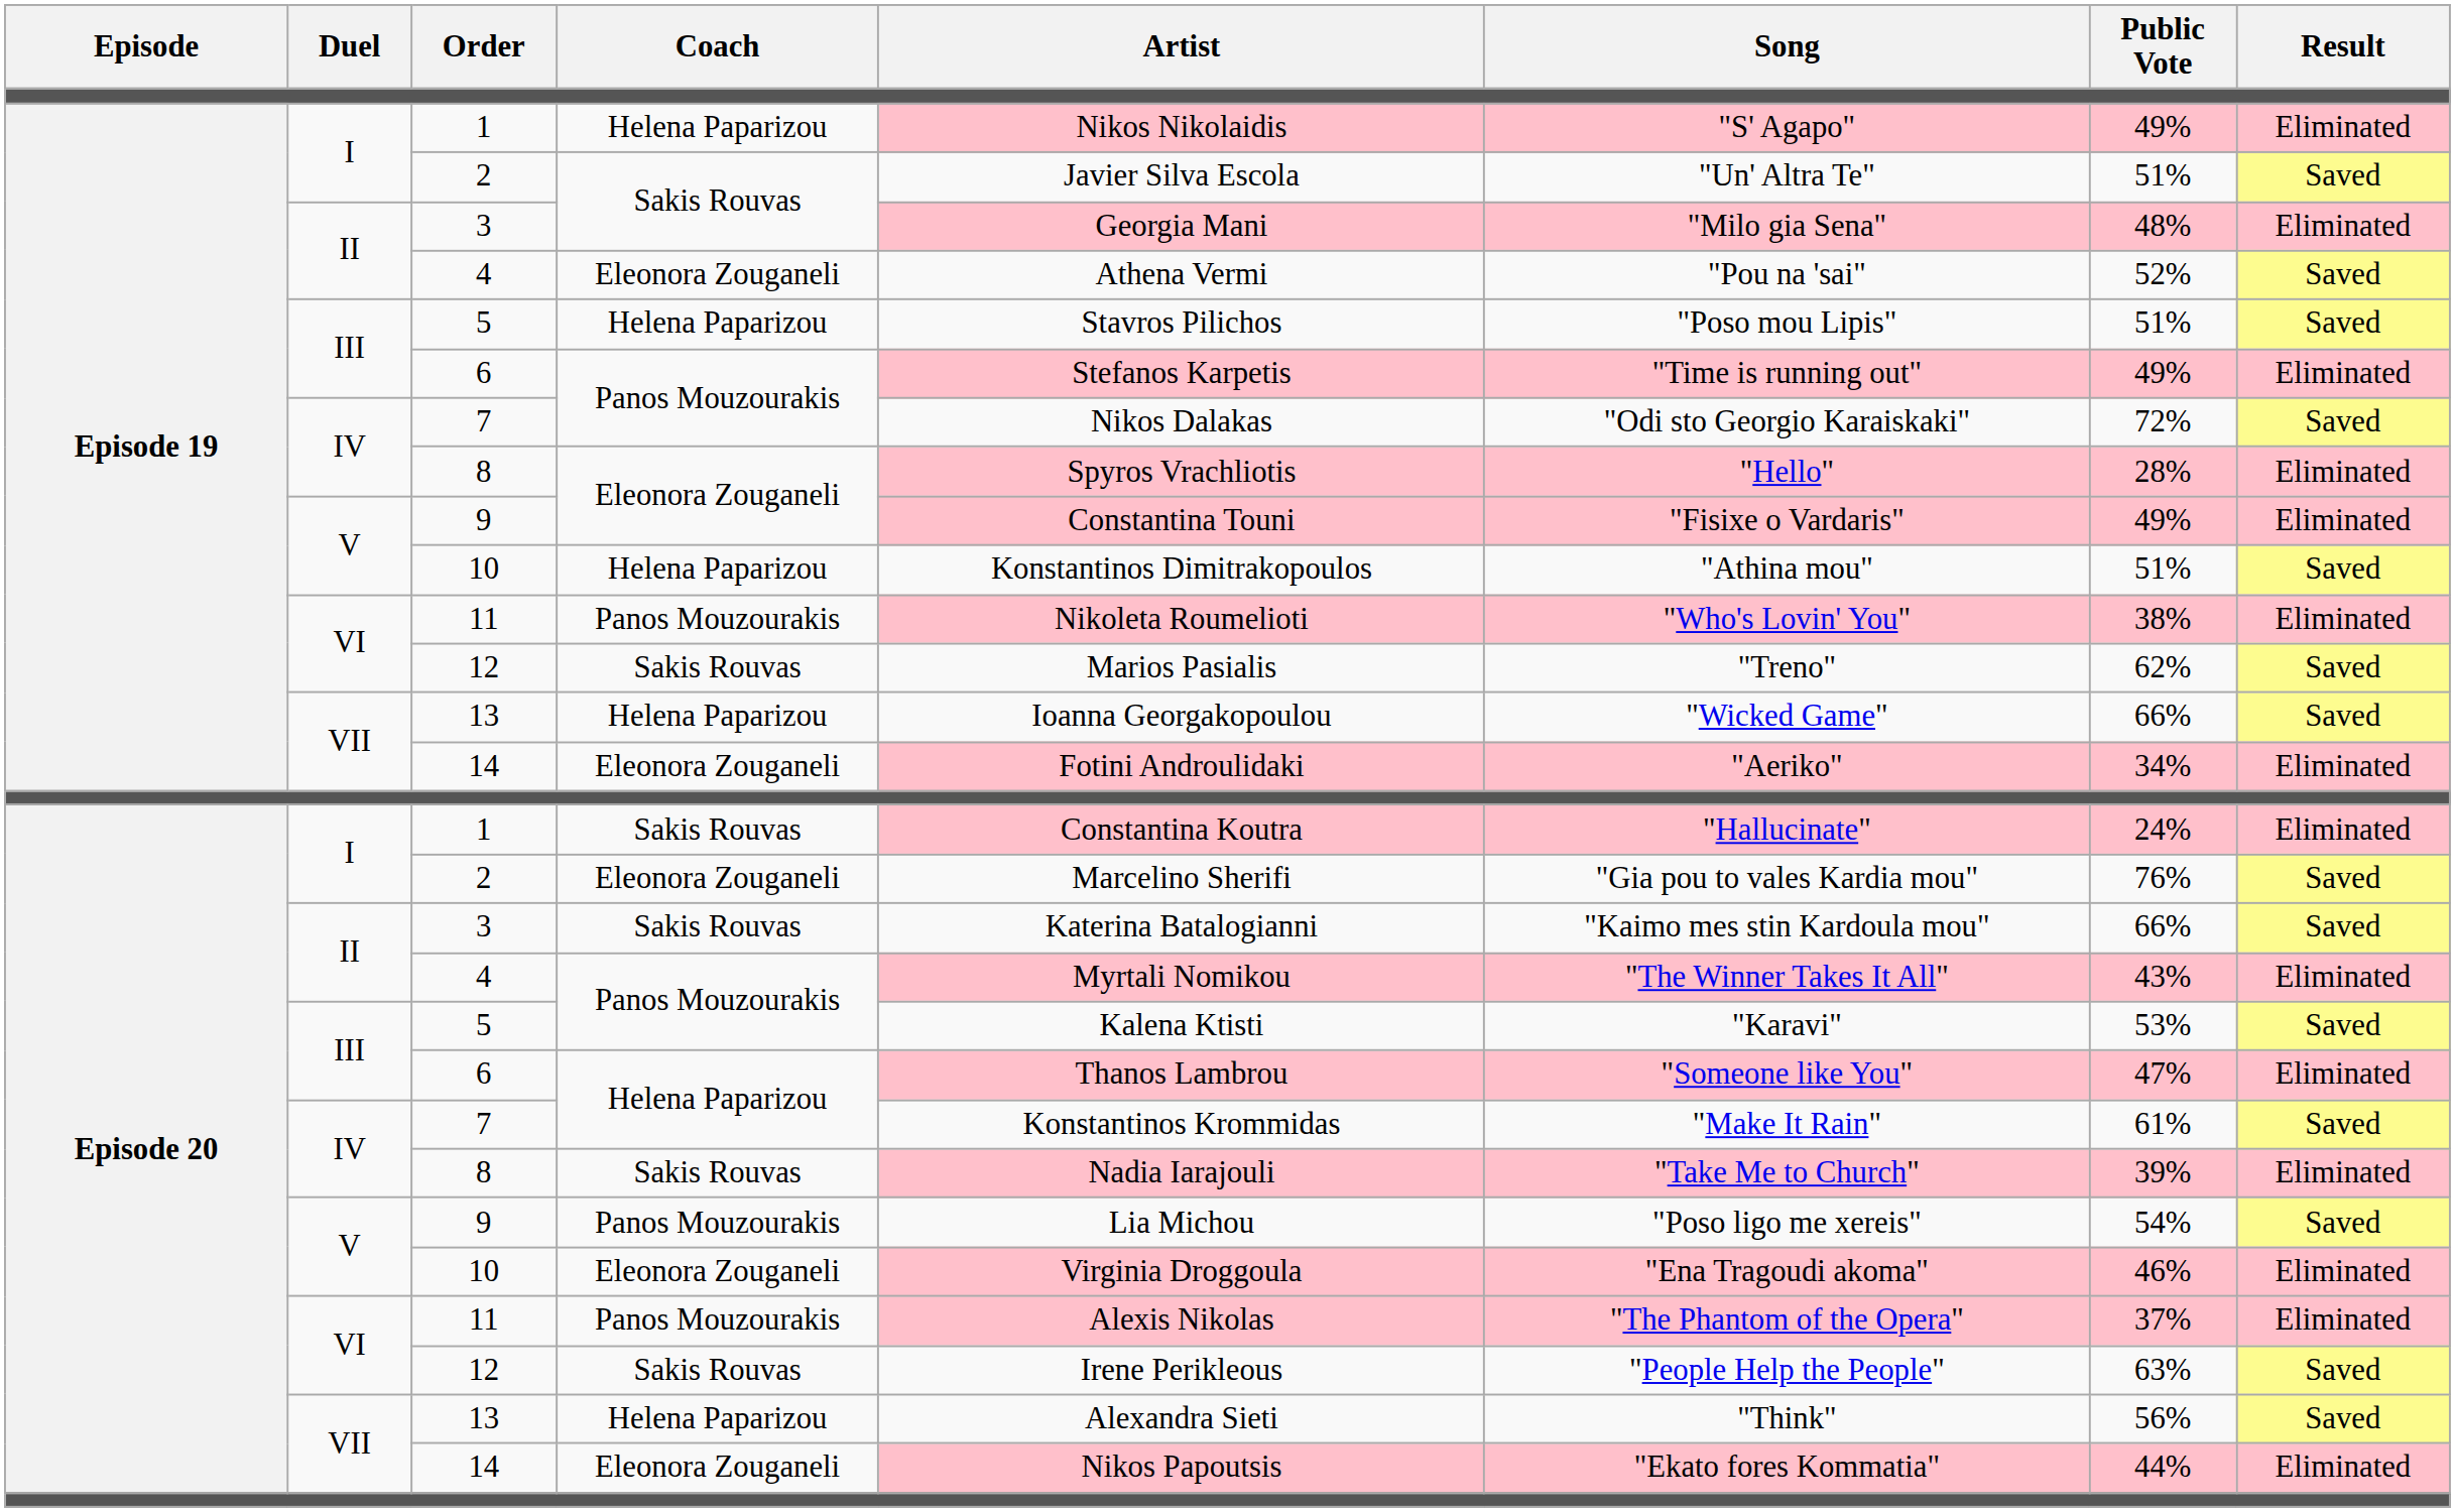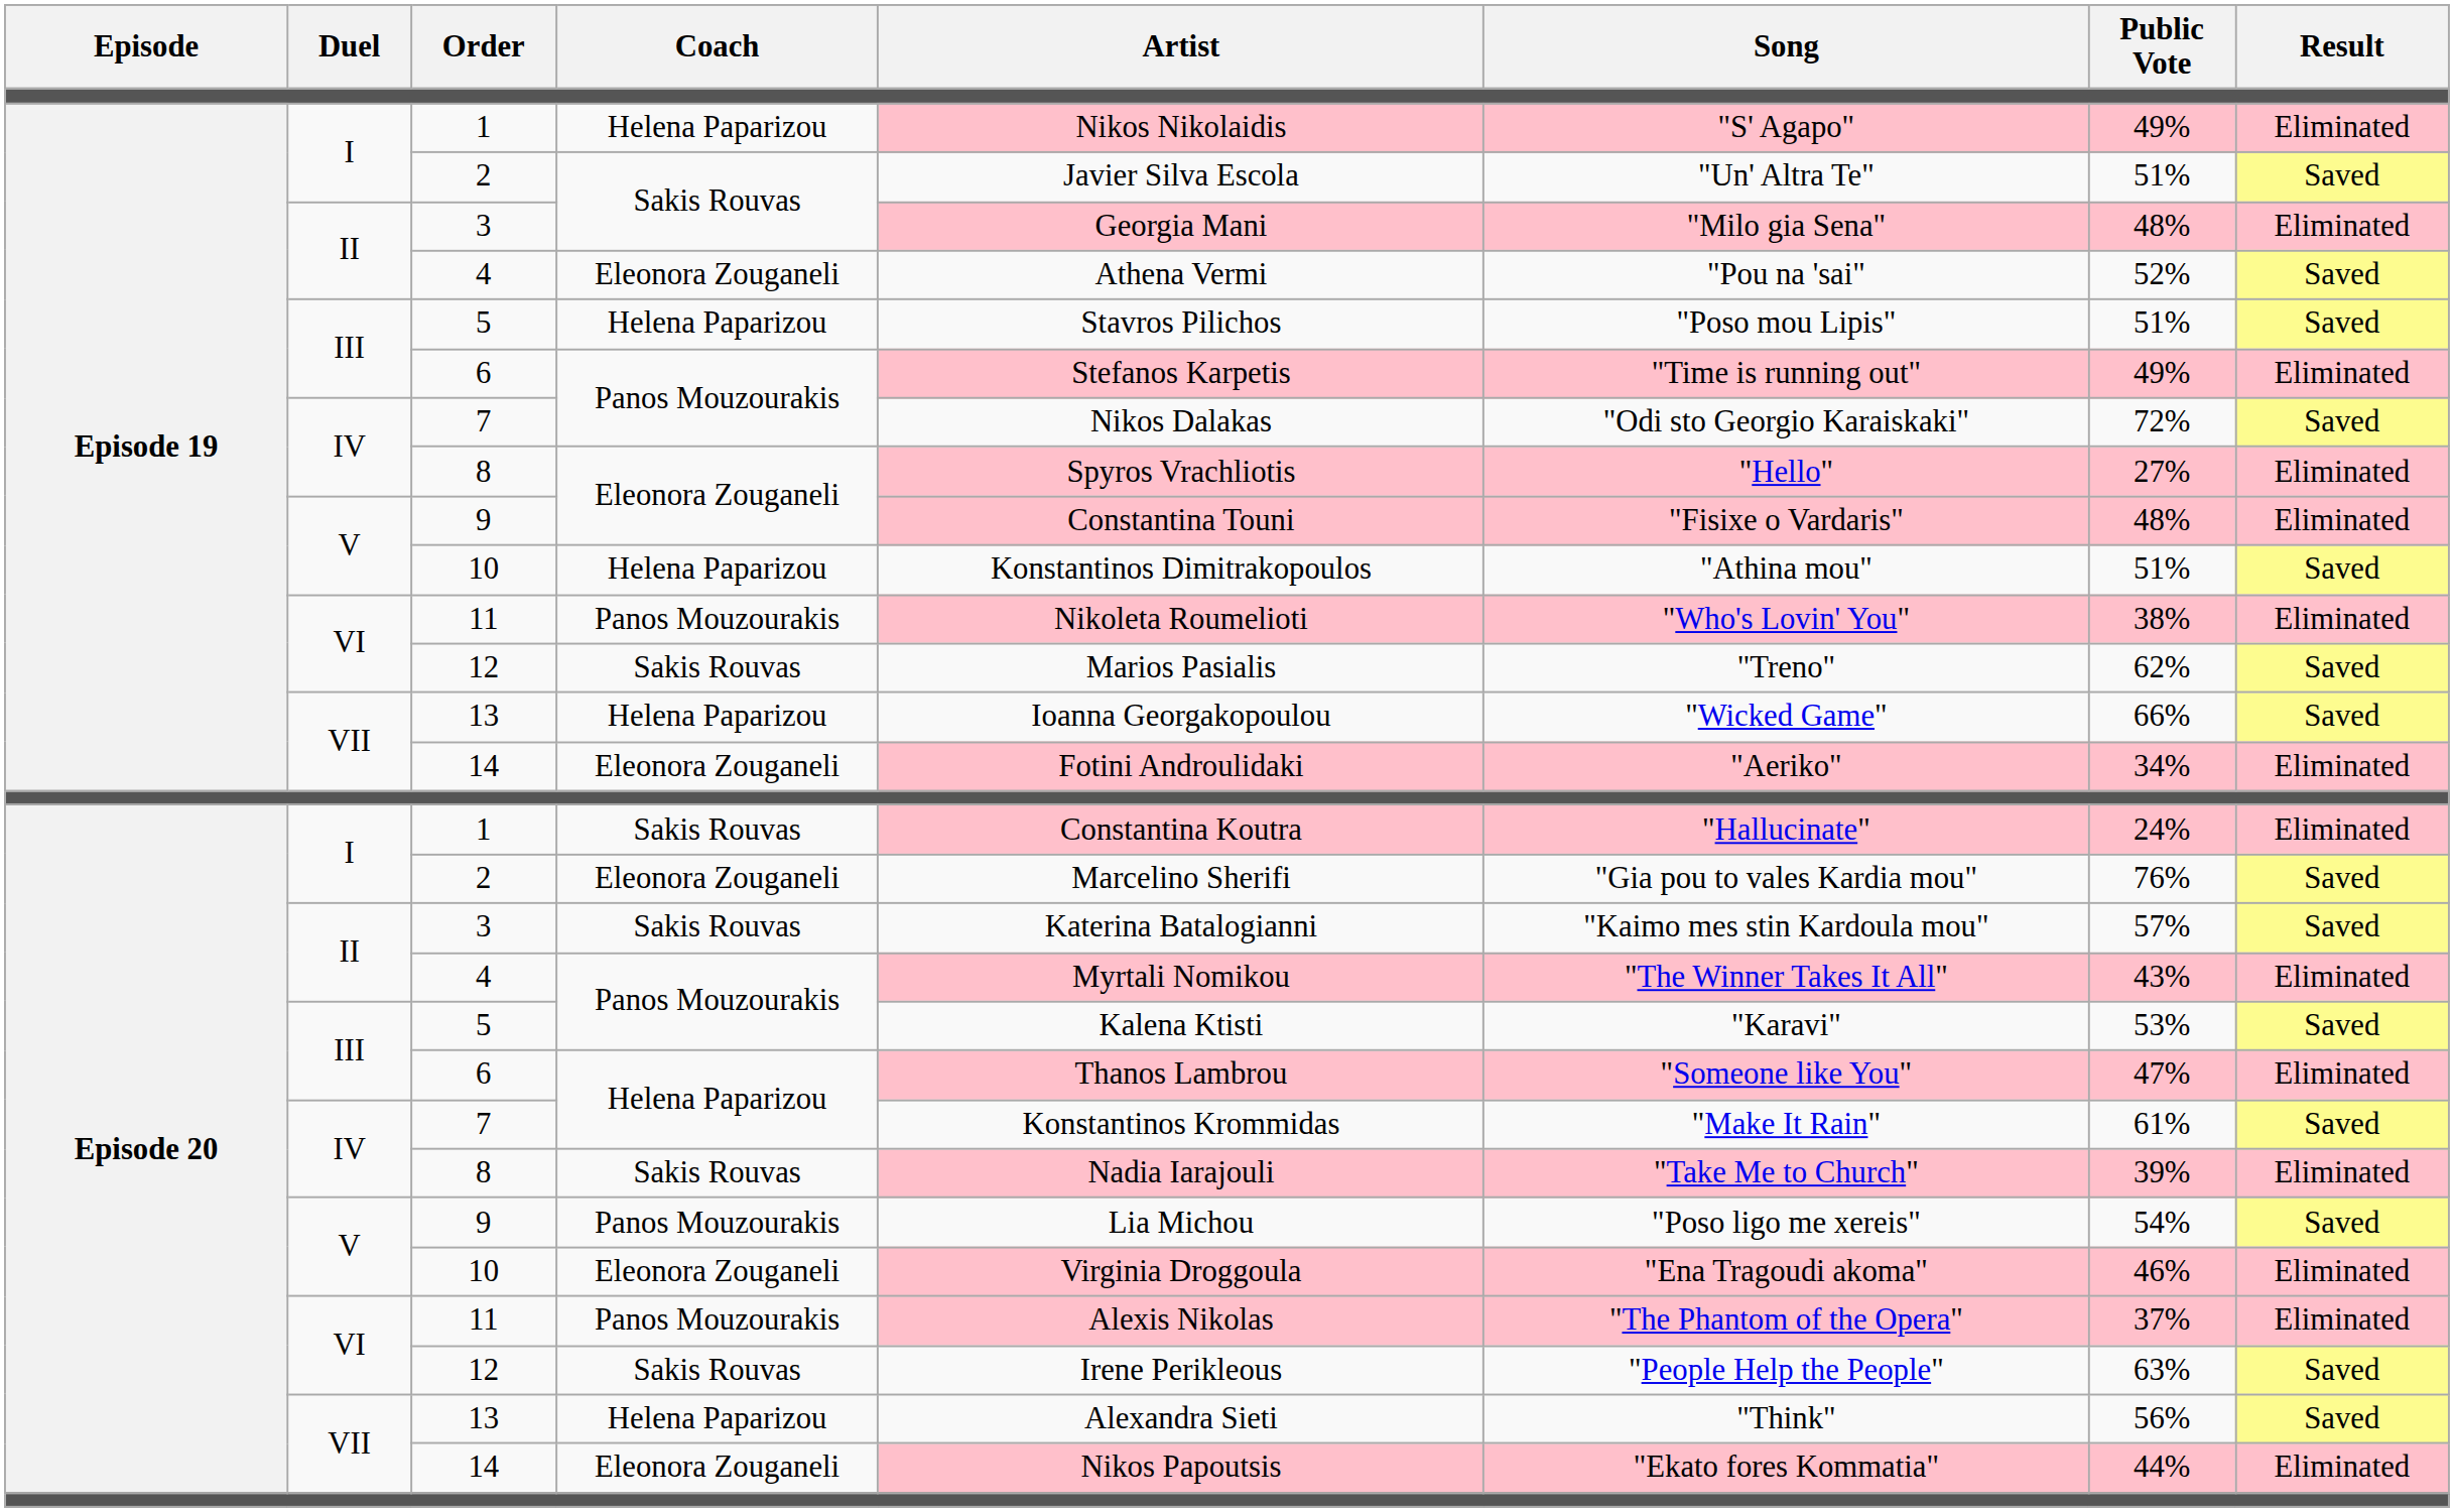Episode 19 / 8 | Public Vote: 28% -> 27%
Episode 19 / 9 | Public Vote: 49% -> 48%
Episode 20 / 3 | Public Vote: 66% -> 57%
